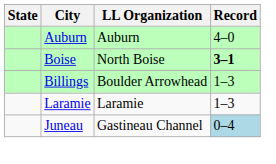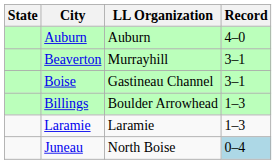+ row: Beaverton | Murrayhill | 3–1
Boise | LL Organization: North Boise -> Gastineau Channel
Boise | Record: bold -> normal
Juneau | LL Organization: Gastineau Channel -> North Boise
